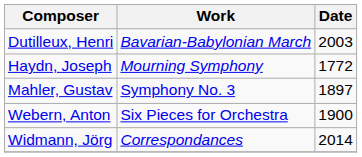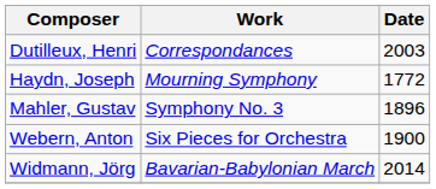Dutilleux, Henri | Work: Bavarian-Babylonian March -> Correspondances
Mahler, Gustav | Date: 1897 -> 1896
Widmann, Jörg | Work: Correspondances -> Bavarian-Babylonian March
